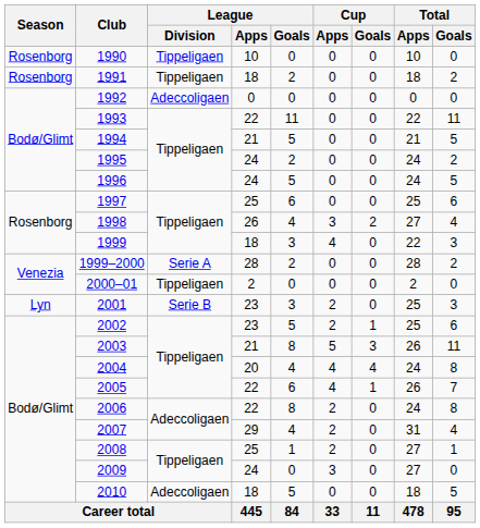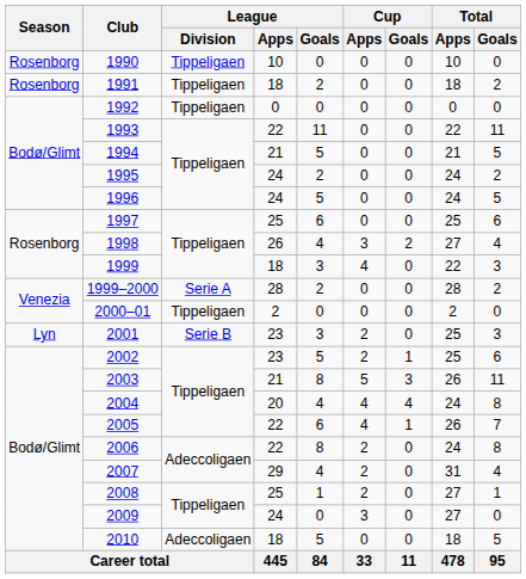1992 | League / Division: Adeccoligaen -> Tippeligaen
